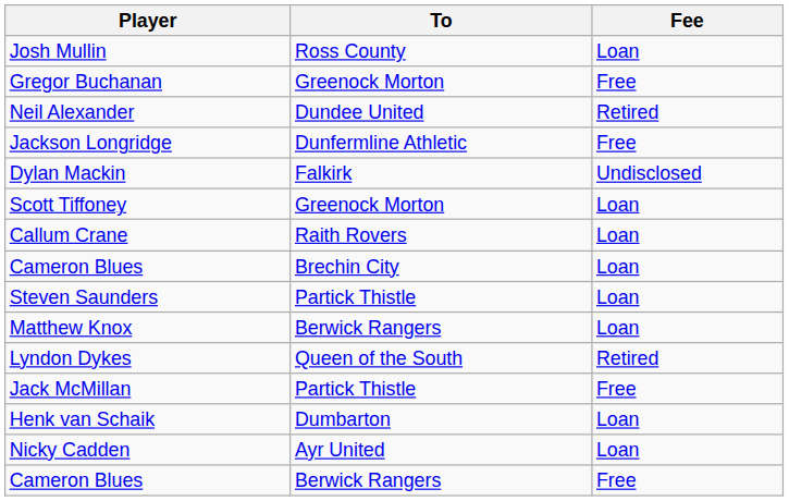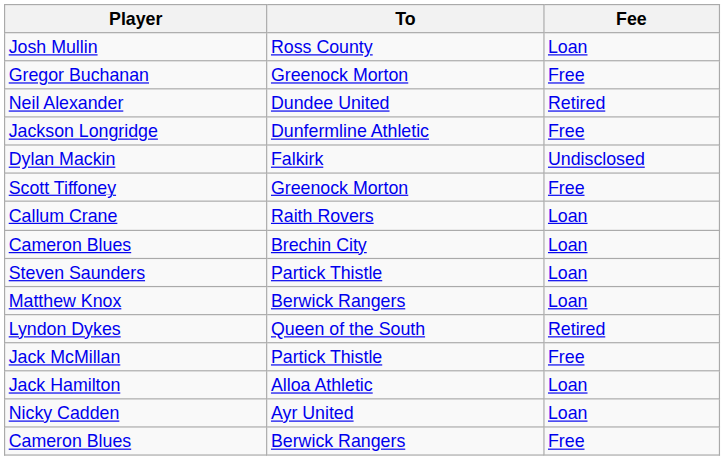Scott Tiffoney | Fee: Loan -> Free
+ row: Jack Hamilton | Alloa Athletic | Loan
- row: Henk van Schaik | Dumbarton | Loan
